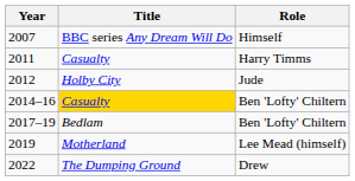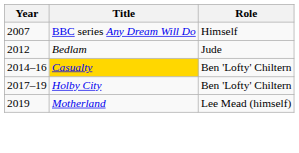- row: 2011 | Casualty | Harry Timms
2012 | Title: Holby City -> Bedlam
2017–19 | Title: Bedlam -> Holby City
- row: 2022 | The Dumping Ground | Drew
